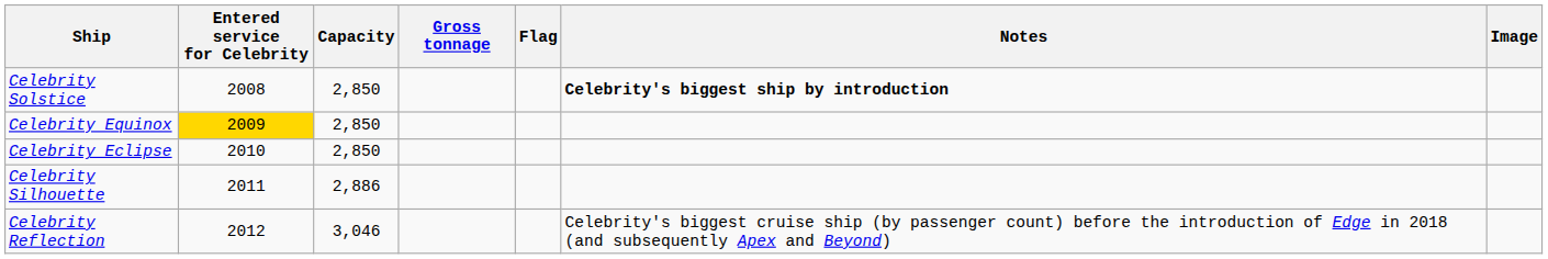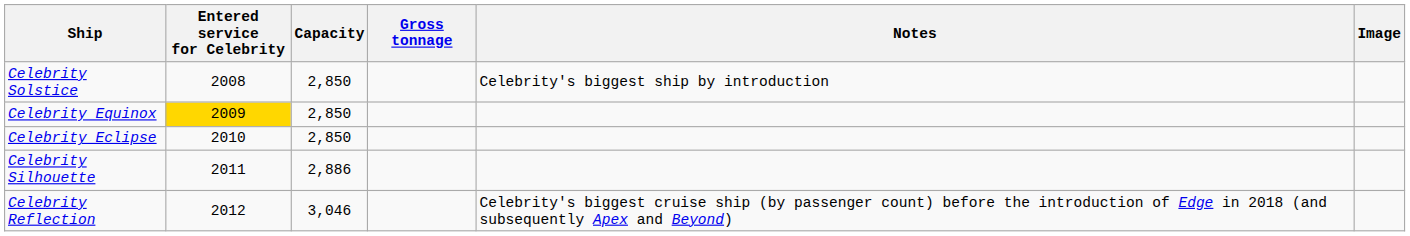- column: Flag
Celebrity Solstice | Notes: bold -> normal
